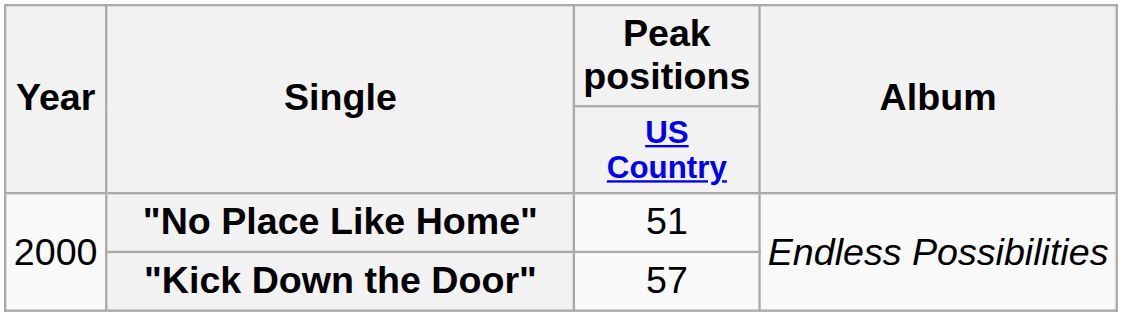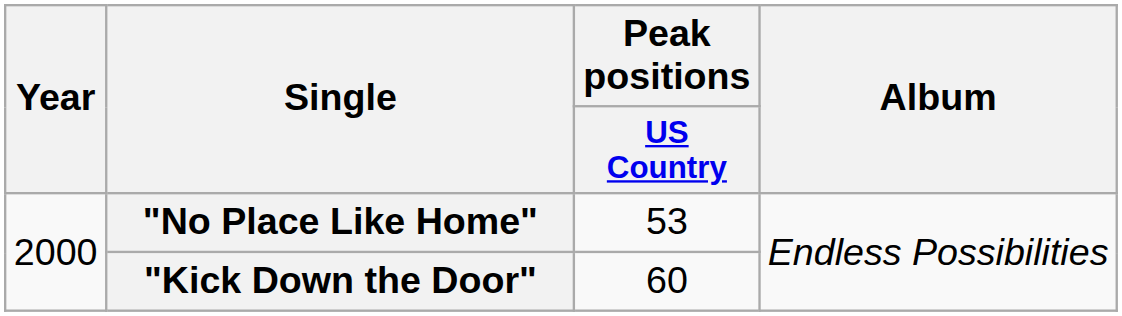"No Place Like Home" | Peak positions / US Country: 51 -> 53
"Kick Down the Door" | Peak positions / US Country: 57 -> 60
